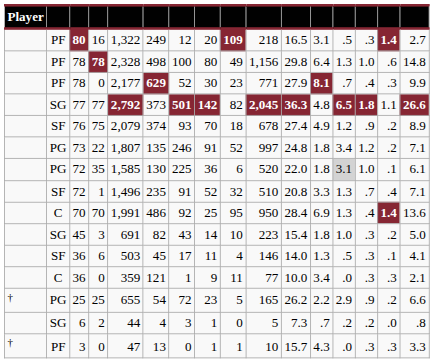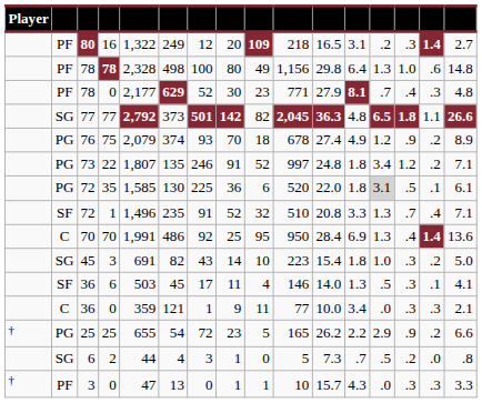16 | column 13: .5 -> .2
78 / 0 | column 16: 9.9 -> 4.8
75 | column 2: SF -> PG
35 | column 14: 1.0 -> .5
2 | column 13: .2 -> .5
